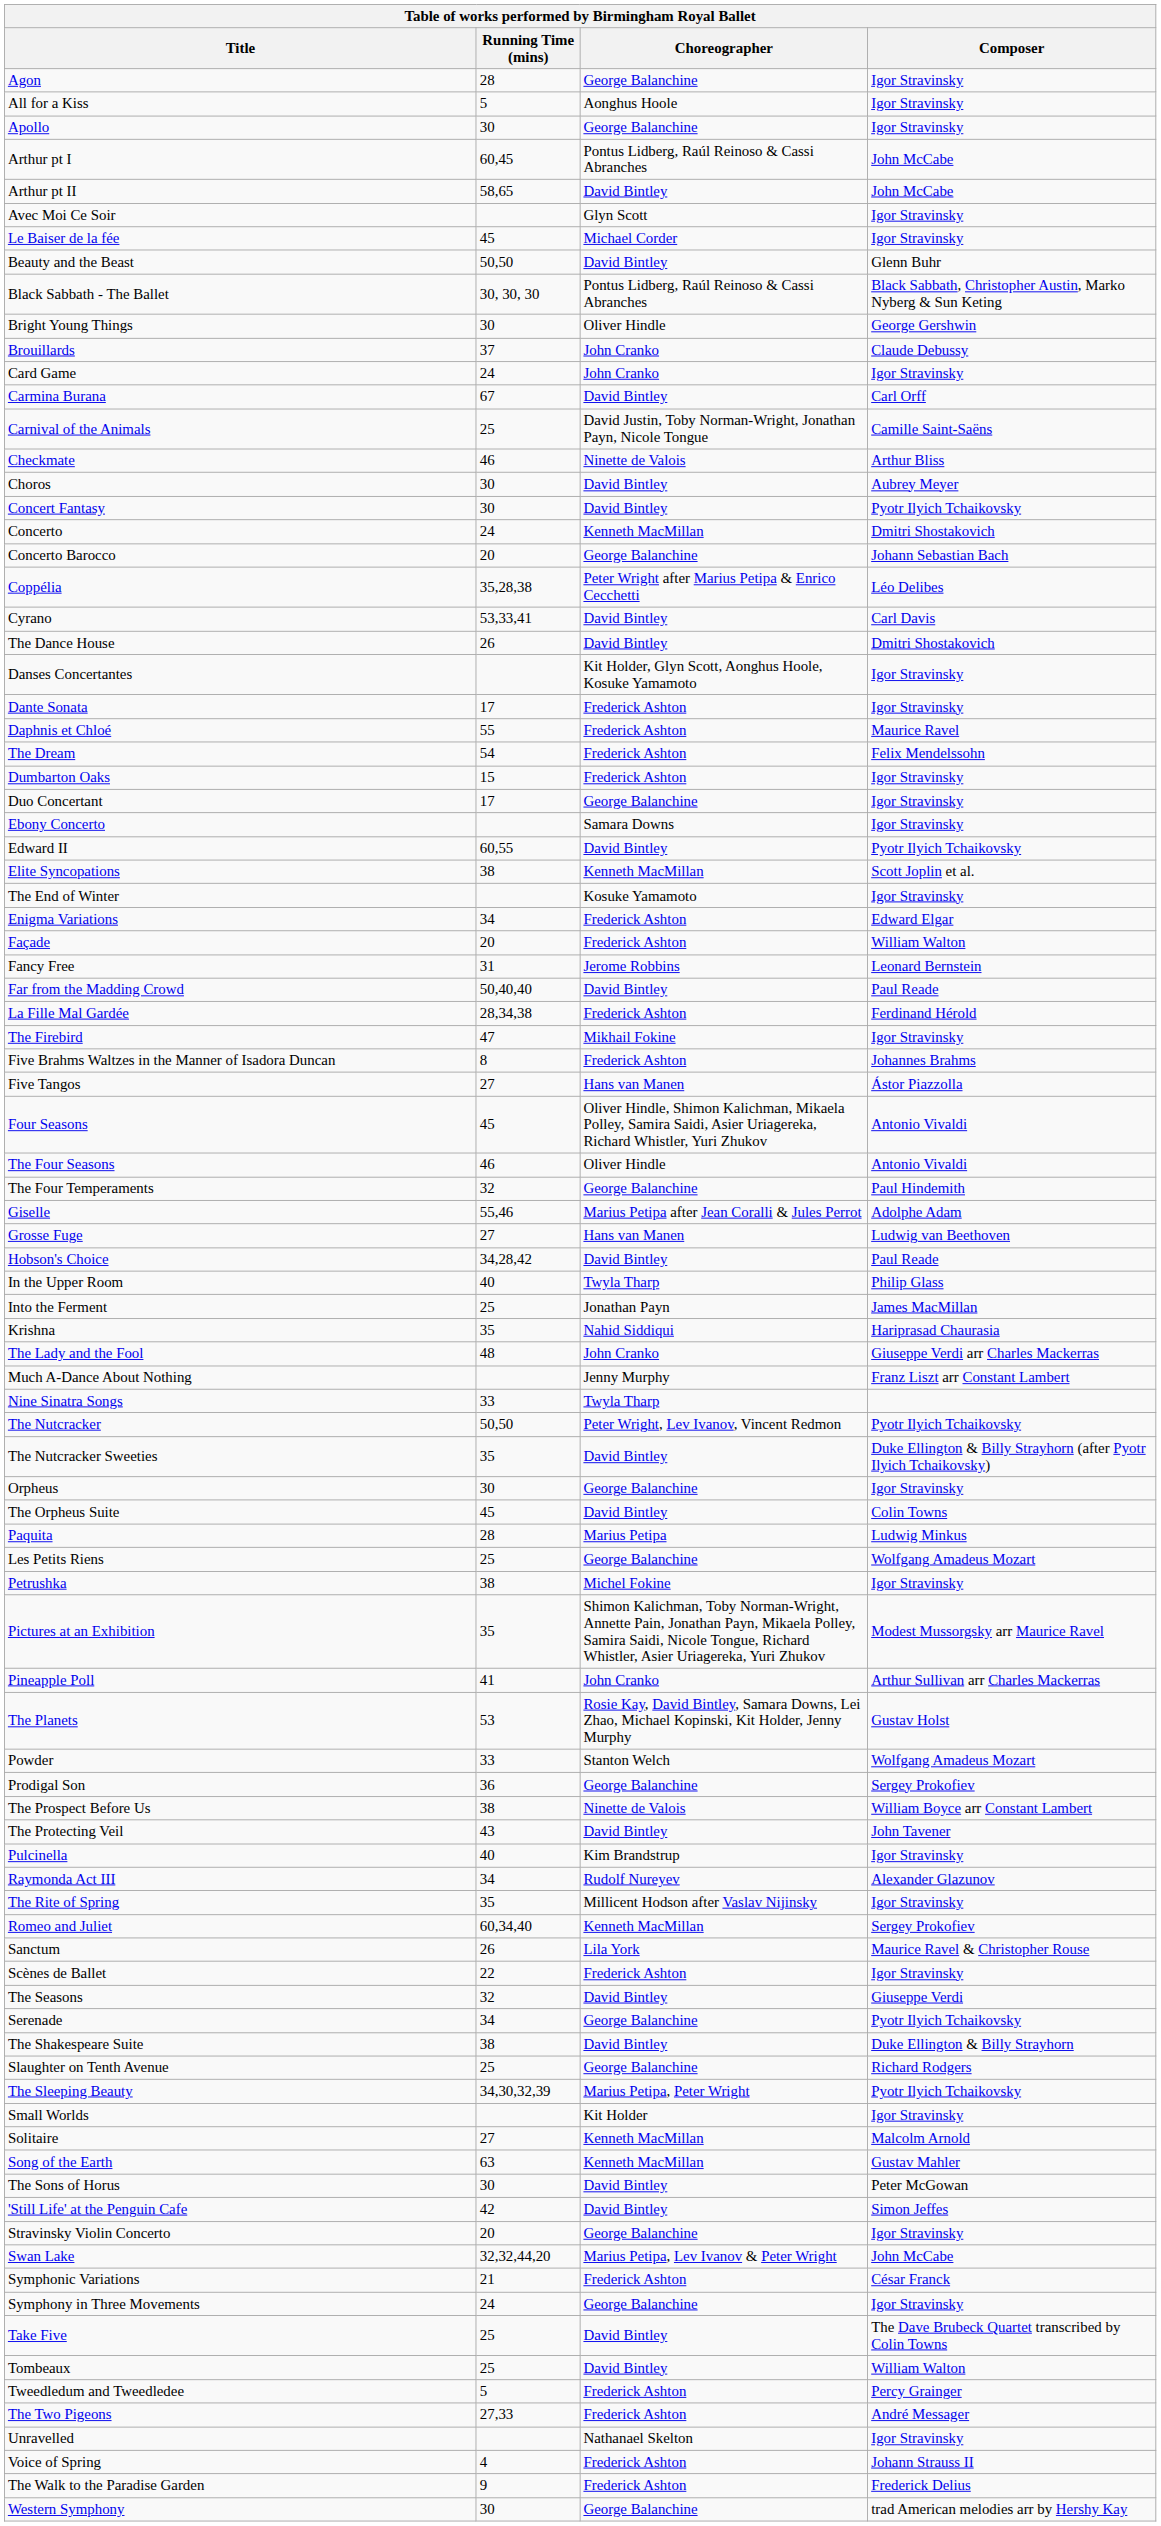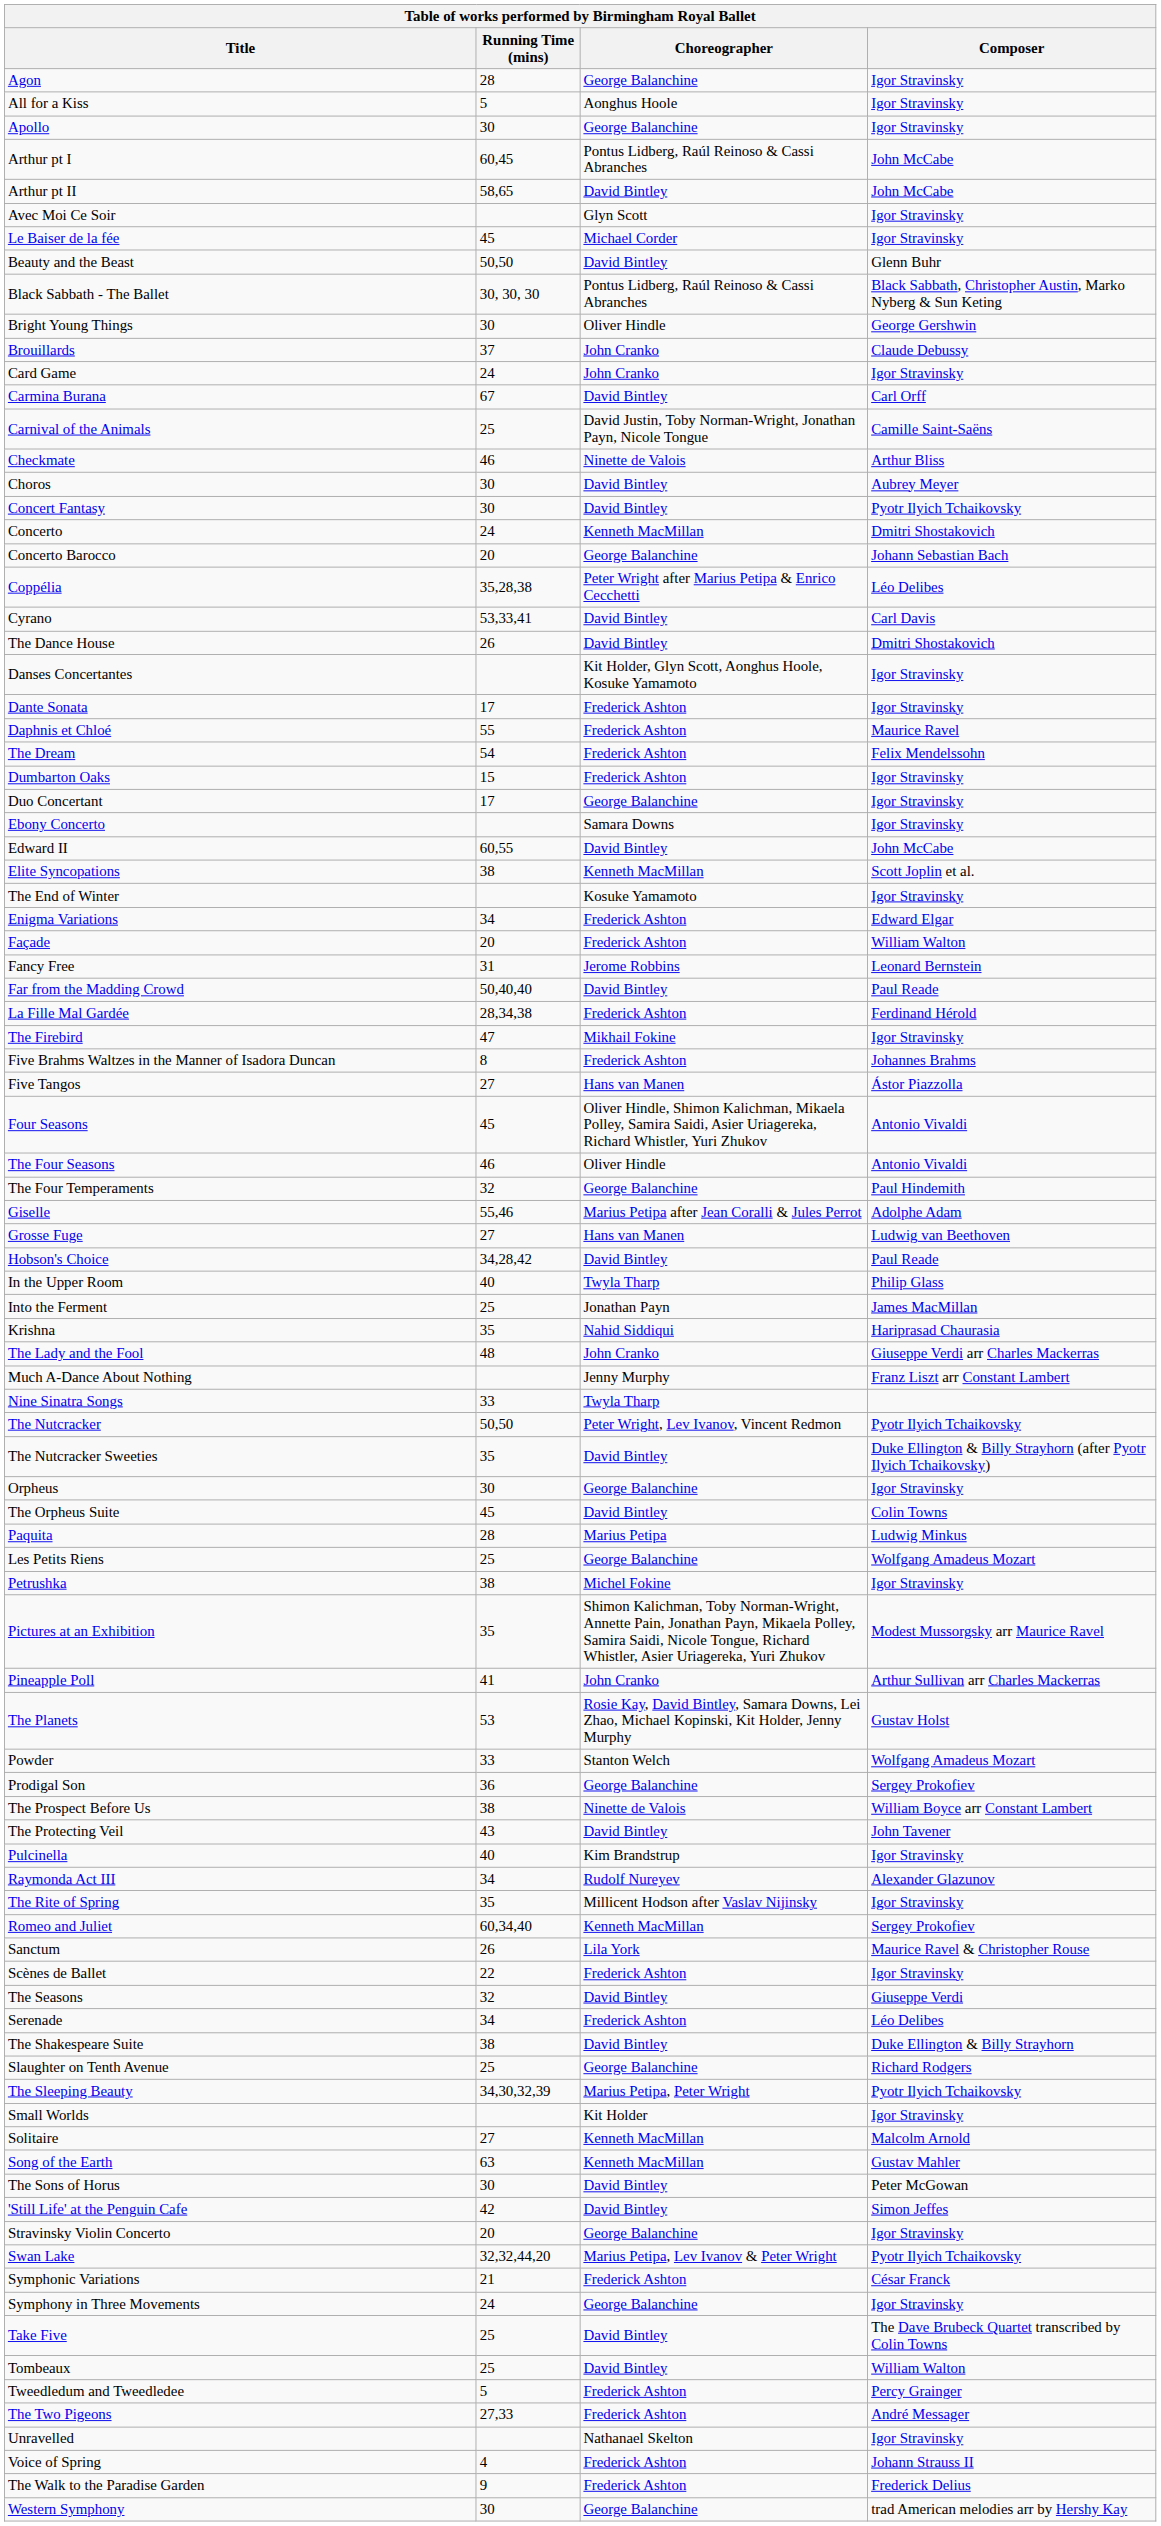Edward II | Composer: Pyotr Ilyich Tchaikovsky -> John McCabe
Serenade | Choreographer: George Balanchine -> Frederick Ashton
Serenade | Composer: Pyotr Ilyich Tchaikovsky -> Léo Delibes
Swan Lake | Composer: John McCabe -> Pyotr Ilyich Tchaikovsky
